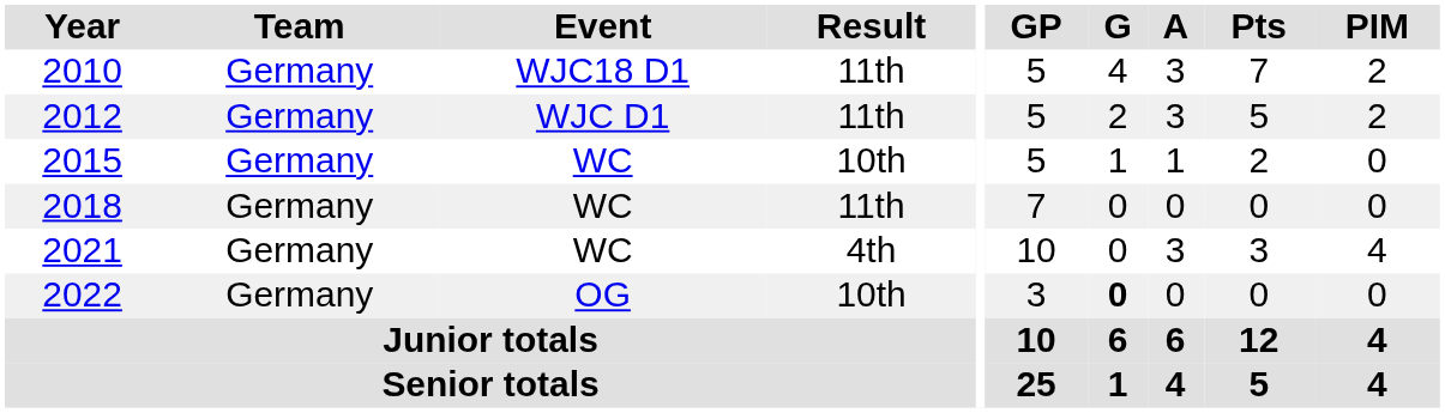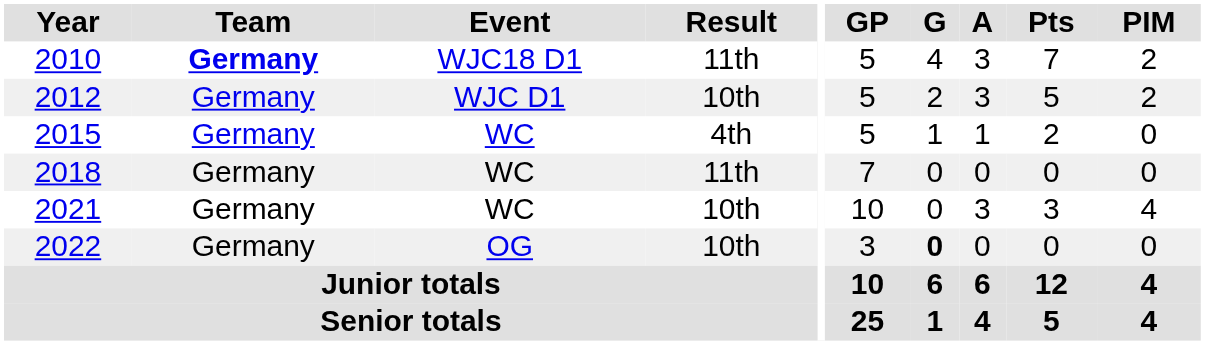2010 | Team: normal -> bold
2012 | Result: 11th -> 10th
2015 | Result: 10th -> 4th
2021 | Result: 4th -> 10th
